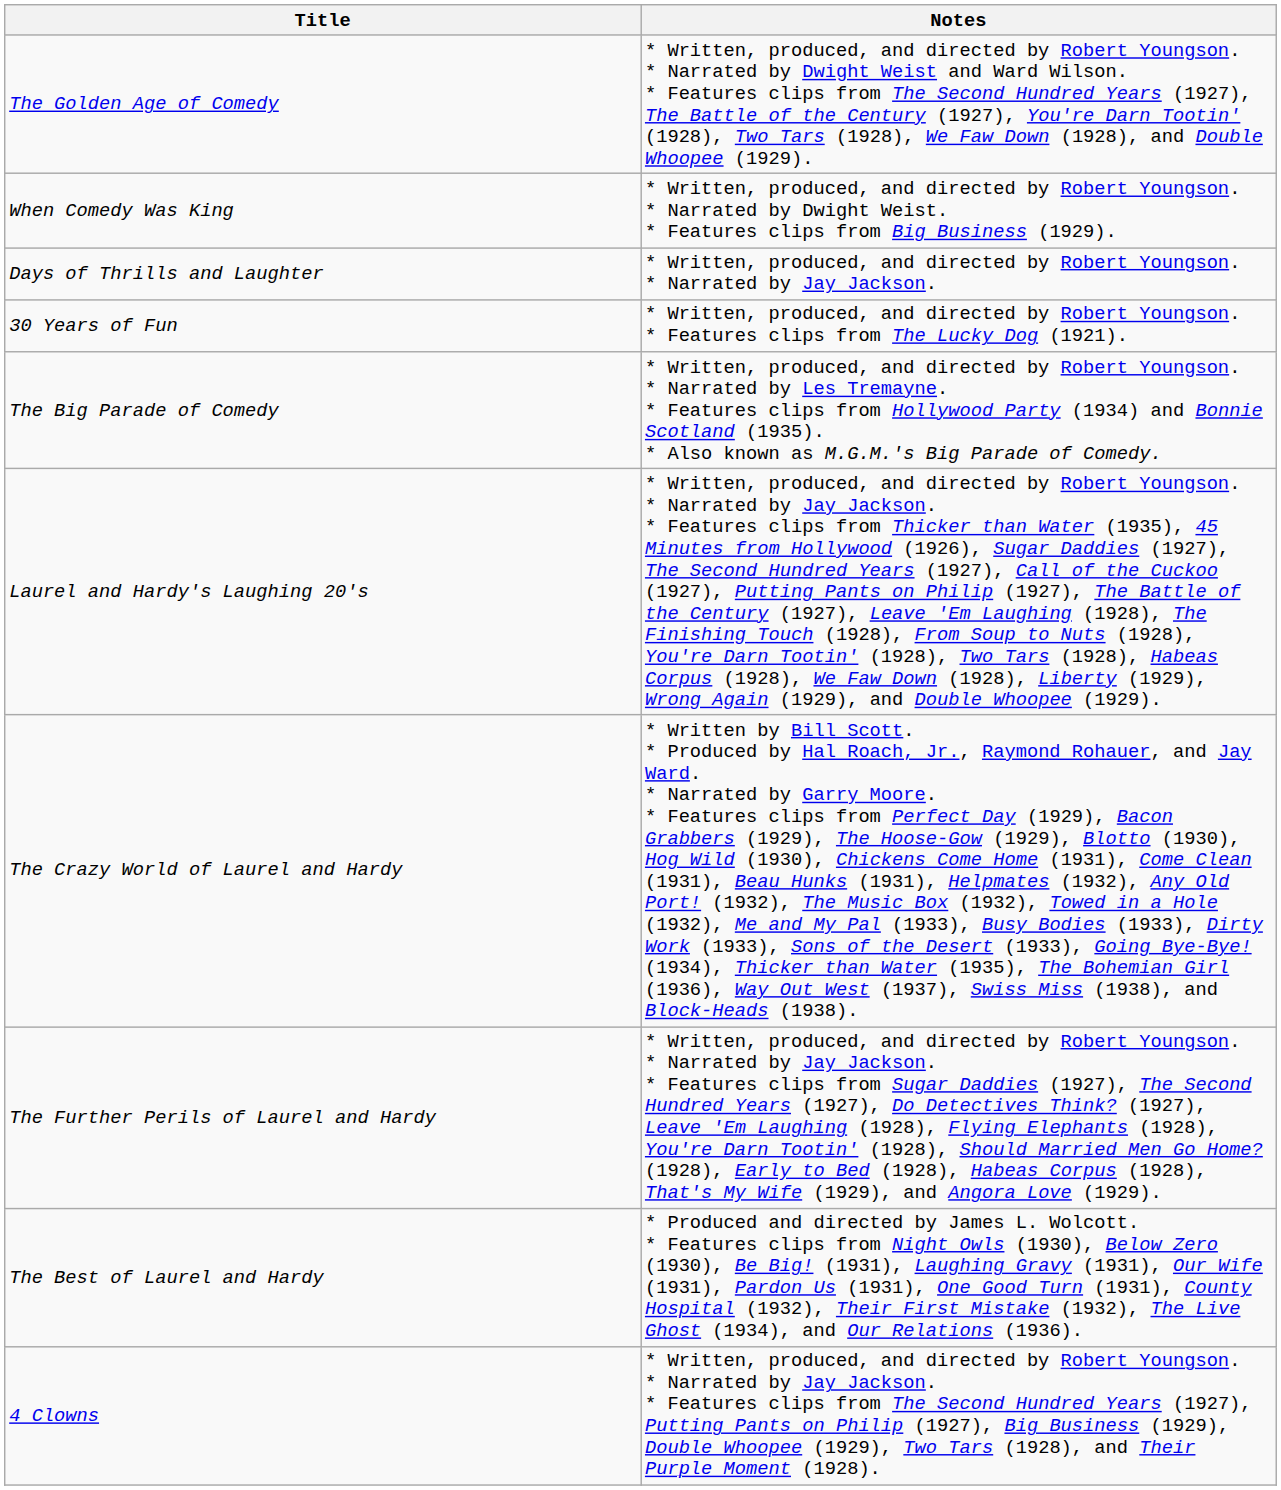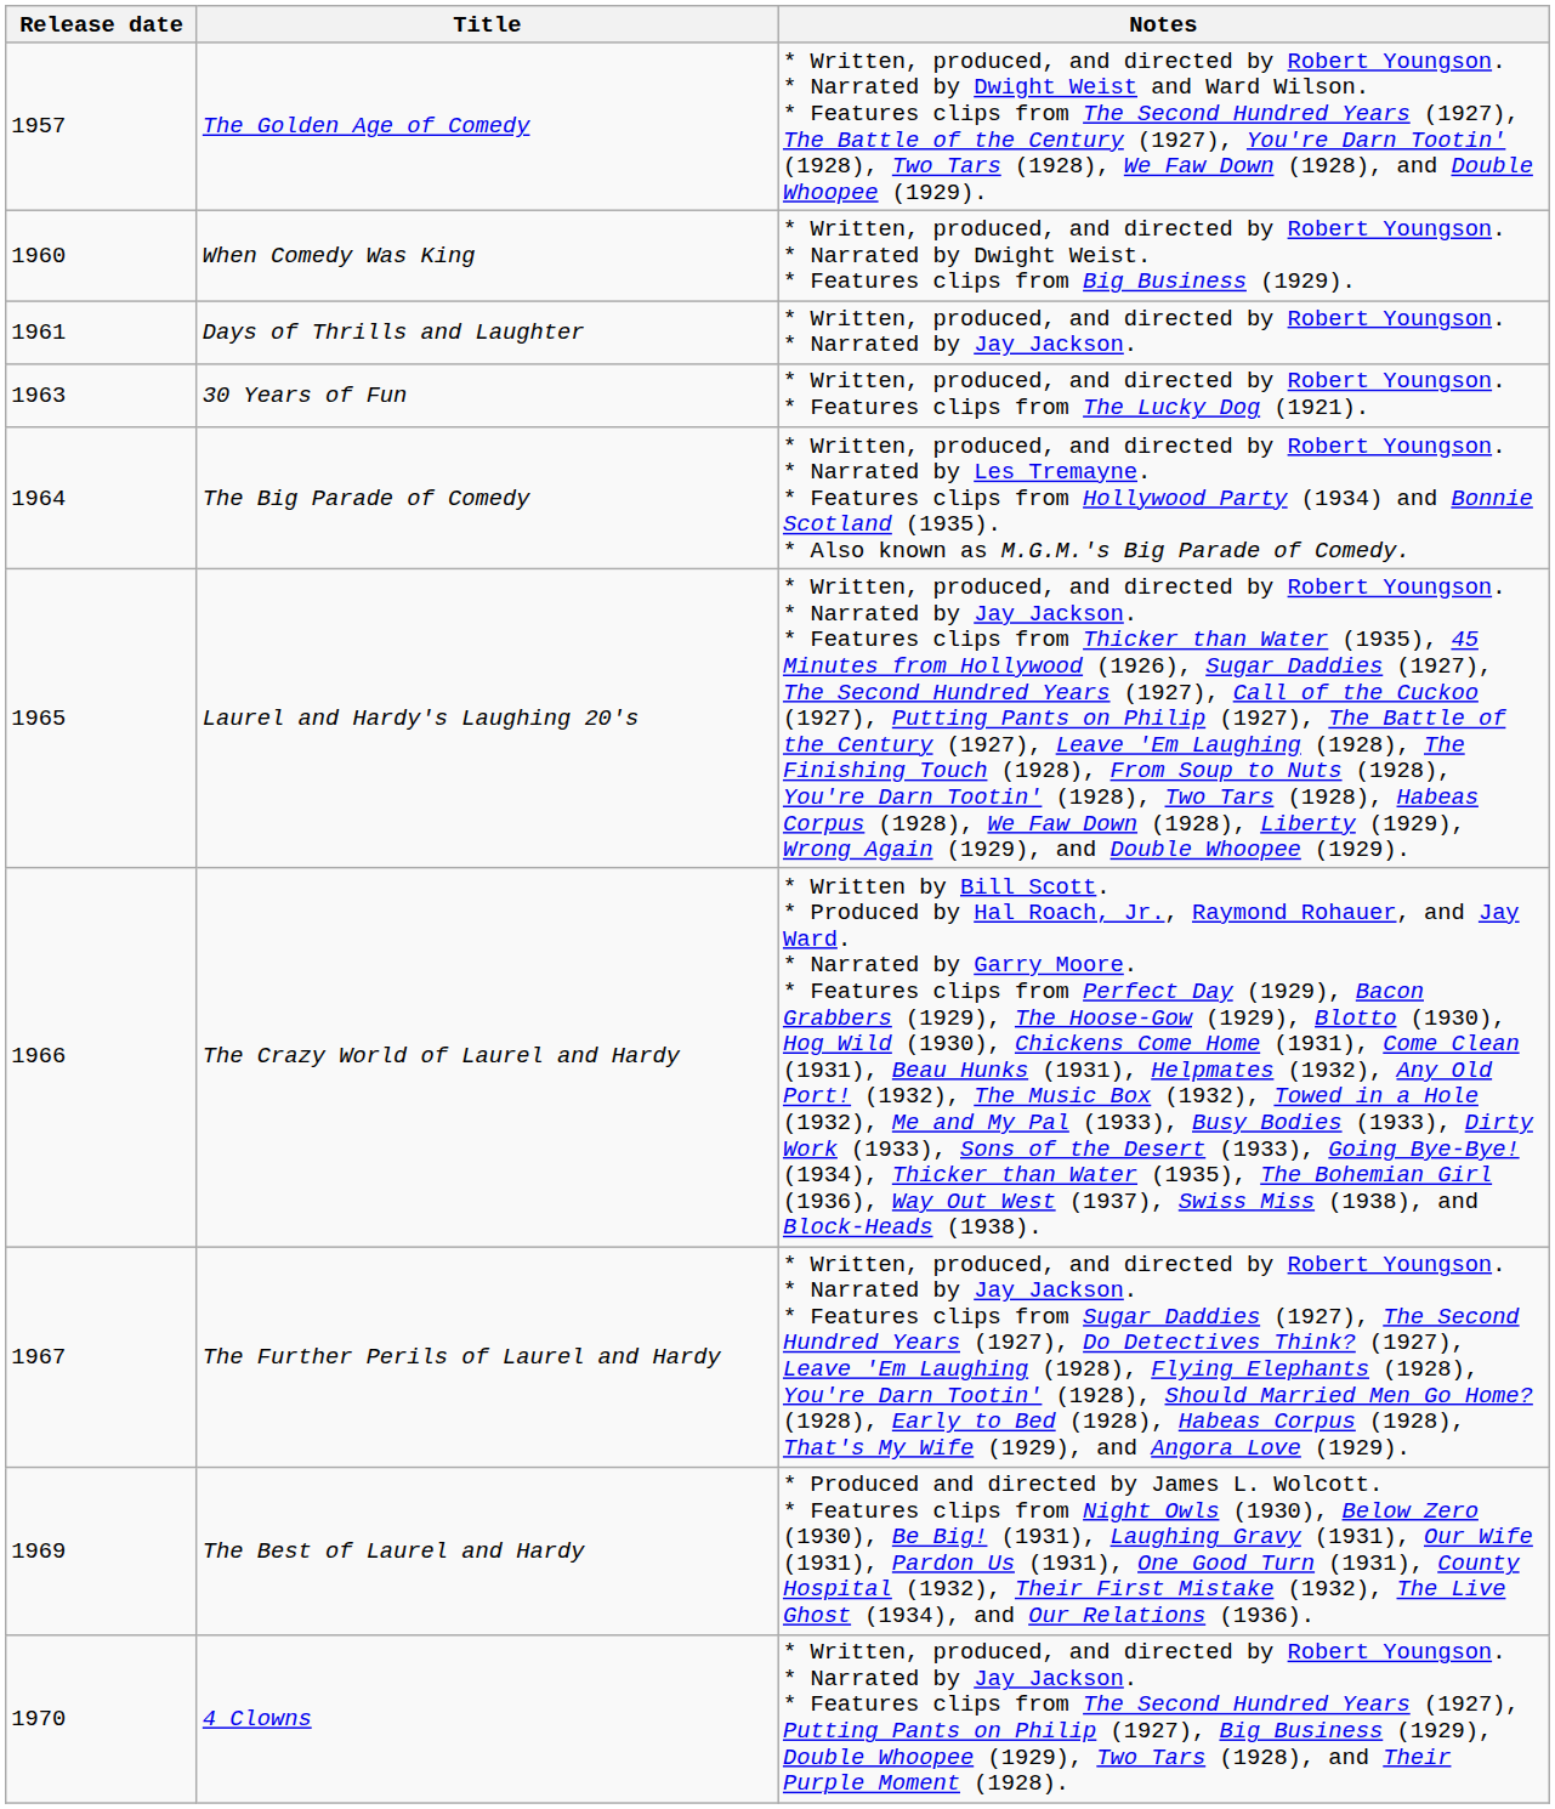+ column: Release date | 1957 | 1960 | 1961 | 1963 | 1964 | 1965 | 1966 | 1967 | 1969 | 1970
